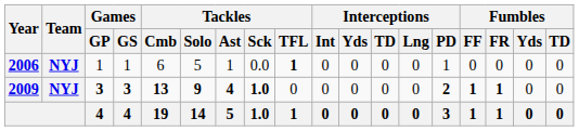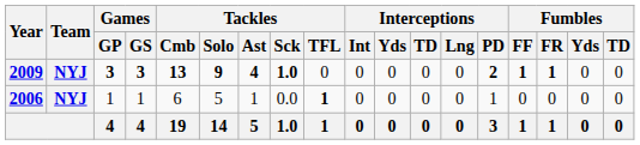rows swapped: 2006 <-> 2009
